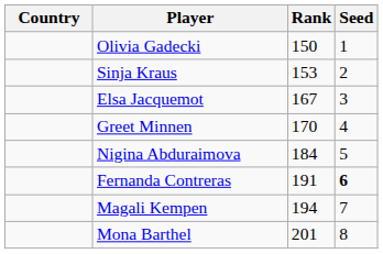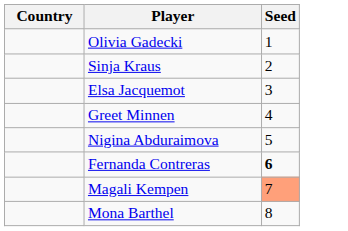- column: Rank | 150 | 153 | 167 | 170 | 184 | 191 | 194 | 201
Magali Kempen | Seed: no background -> lightsalmon background
